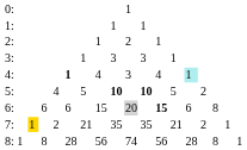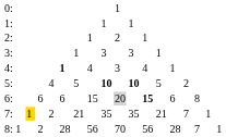4: | column 14: paleturquoise background -> no background
7: | column 15: 2 -> 7
8: | column 4: 8 -> 2
8: | column 10: 74 -> 70
8: | column 16: 8 -> 7
